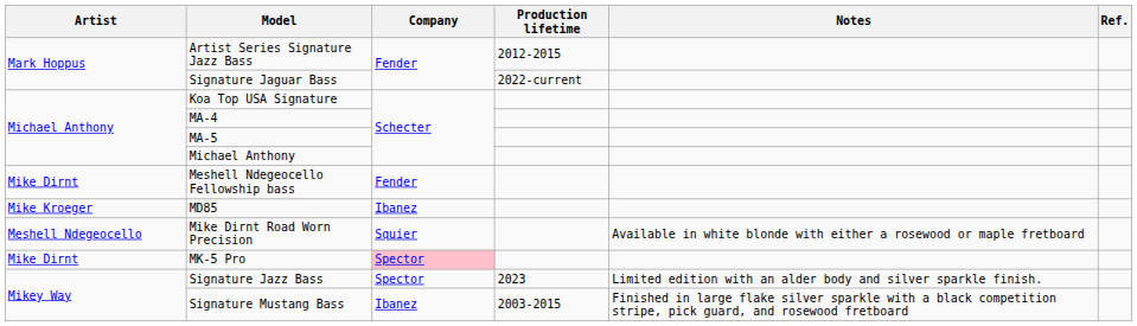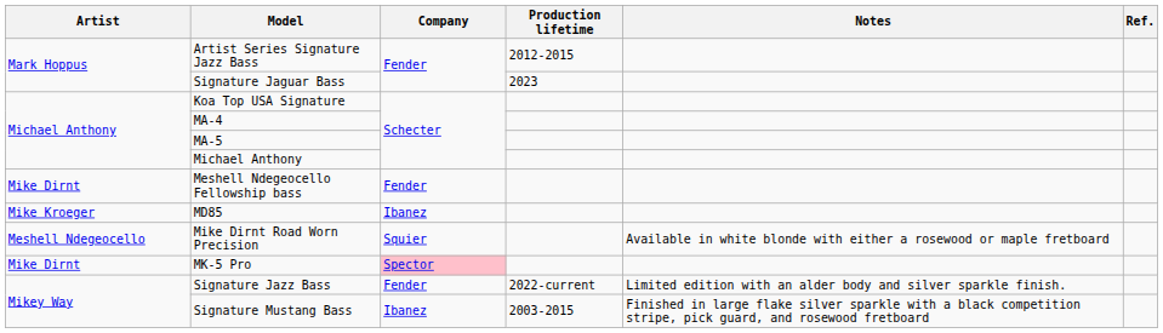Signature Jaguar Bass | Production lifetime: 2022-current -> 2023
Signature Jazz Bass | Company: Spector -> Fender
Signature Jazz Bass | Production lifetime: 2023 -> 2022-current
